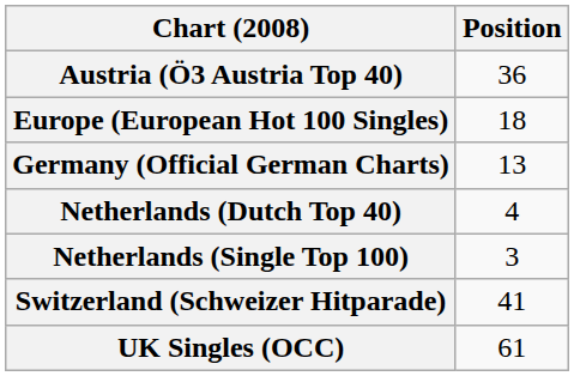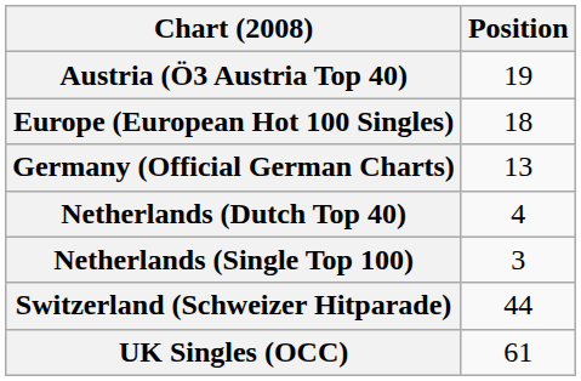Austria (Ö3 Austria Top 40) | Position: 36 -> 19
Switzerland (Schweizer Hitparade) | Position: 41 -> 44
